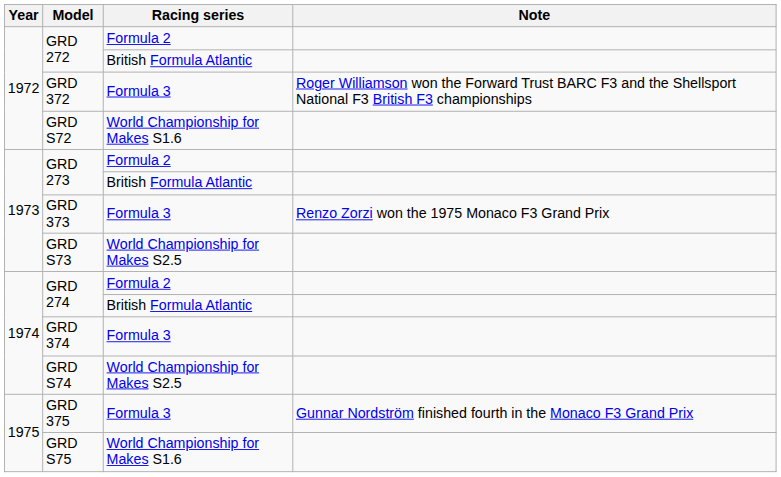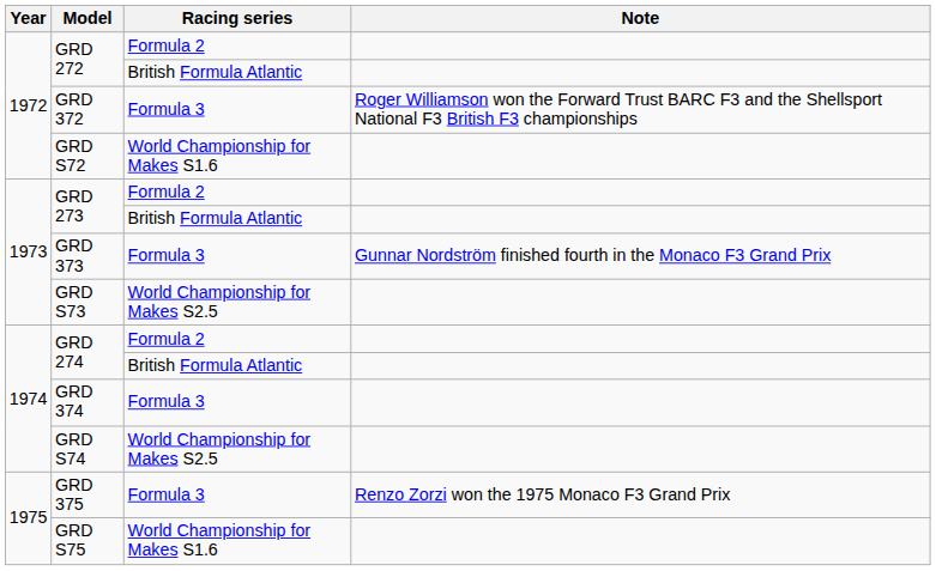GRD 373 | Note: Renzo Zorzi won the 1975 Monaco F3 Grand Prix -> Gunnar Nordström finished fourth in the Monaco F3 Grand Prix
GRD 375 | Note: Gunnar Nordström finished fourth in the Monaco F3 Grand Prix -> Renzo Zorzi won the 1975 Monaco F3 Grand Prix
